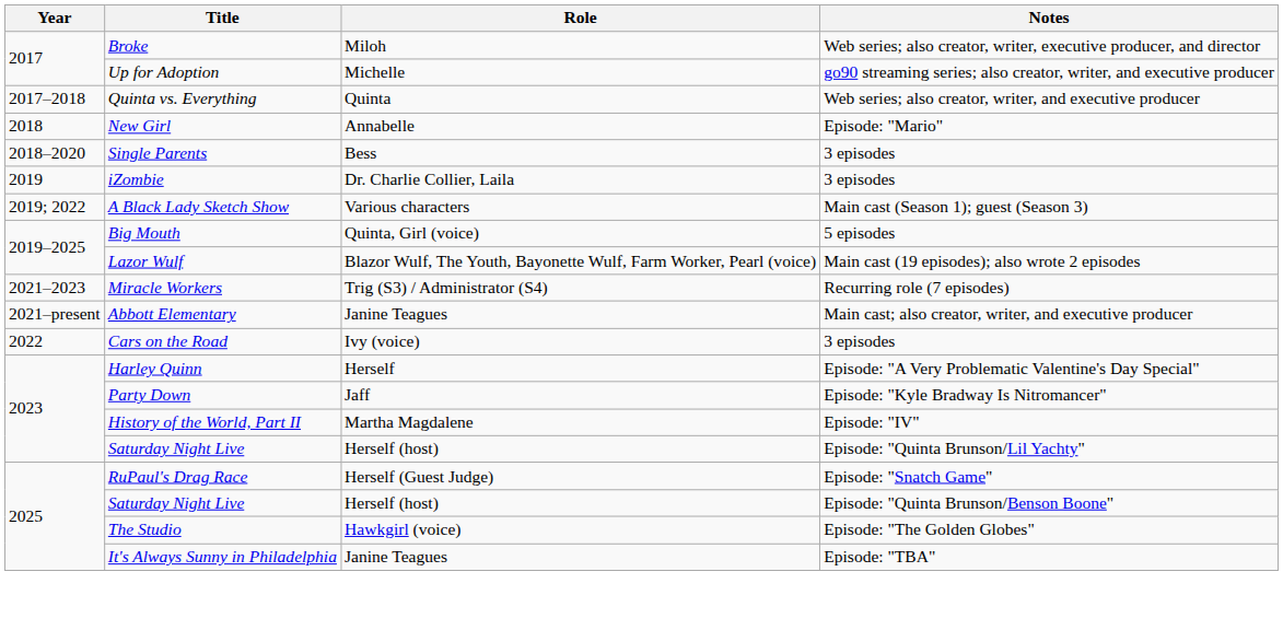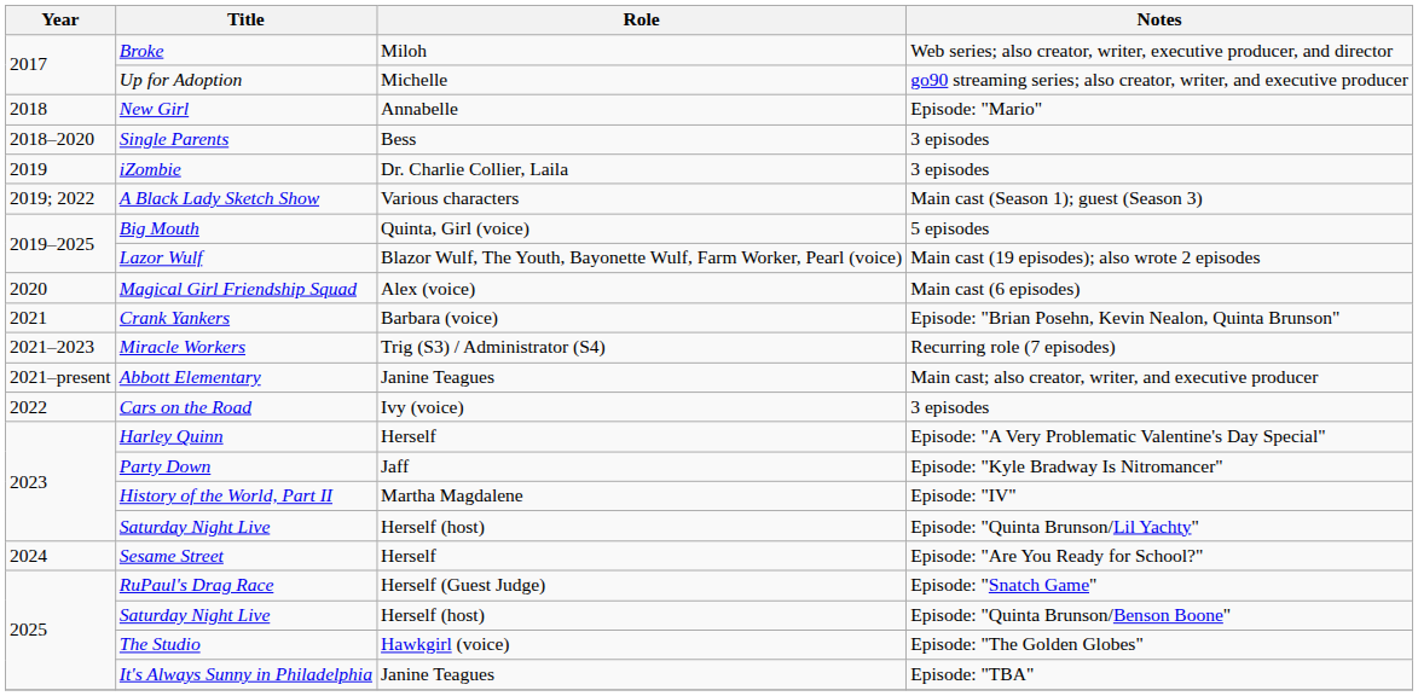- row: 2017–2018 | Quinta vs. Everything | Quinta | Web series; also creator, writer, and executive producer
+ row: 2020 | Magical Girl Friendship Squad | Alex (voice) | Main cast (6 episodes)
+ row: 2021 | Crank Yankers | Barbara (voice) | Episode: "Brian Posehn, Kevin Nealon, Quinta Brunson"
+ row: 2024 | Sesame Street | Herself | Episode: "Are You Ready for School?"
